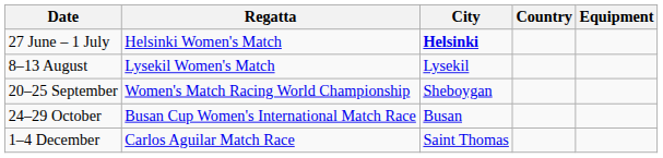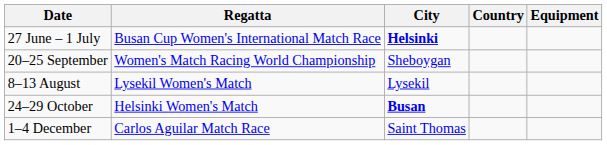27 June – 1 July | Regatta: Helsinki Women's Match -> Busan Cup Women's International Match Race
rows swapped: 8–13 August <-> 20–25 September
24–29 October | Regatta: Busan Cup Women's International Match Race -> Helsinki Women's Match
24–29 October | City: normal -> bold
